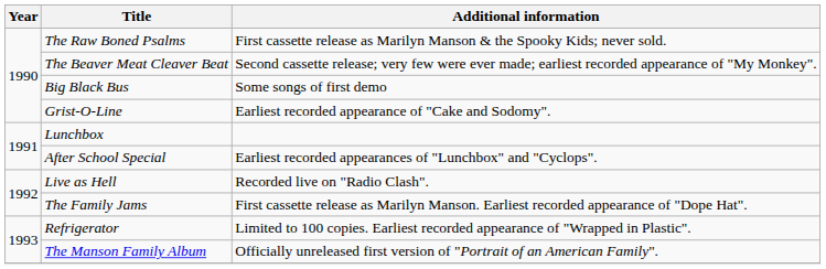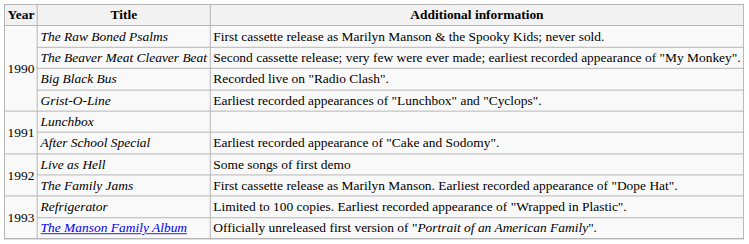Big Black Bus | Additional information: Some songs of first demo -> Recorded live on "Radio Clash".
Grist-O-Line | Additional information: Earliest recorded appearance of "Cake and Sodomy". -> Earliest recorded appearances of "Lunchbox" and "Cyclops".
After School Special | Additional information: Earliest recorded appearances of "Lunchbox" and "Cyclops". -> Earliest recorded appearance of "Cake and Sodomy".
Live as Hell | Additional information: Recorded live on "Radio Clash". -> Some songs of first demo
